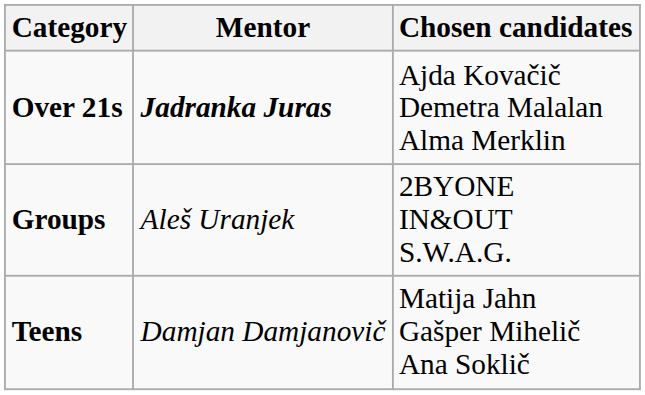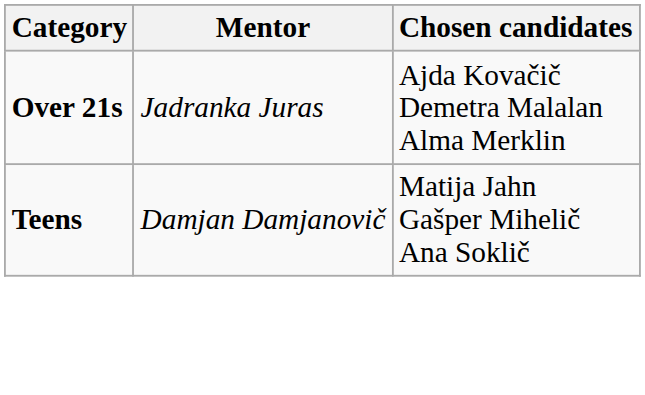Over 21s | Mentor: bold -> normal
- row: Groups | Aleš Uranjek | 2BYONE IN&OUT S.W.A.G.
